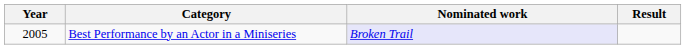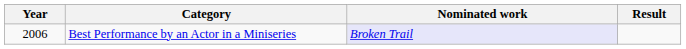Best Performance by an Actor in a Miniseries | Year: 2005 -> 2006
